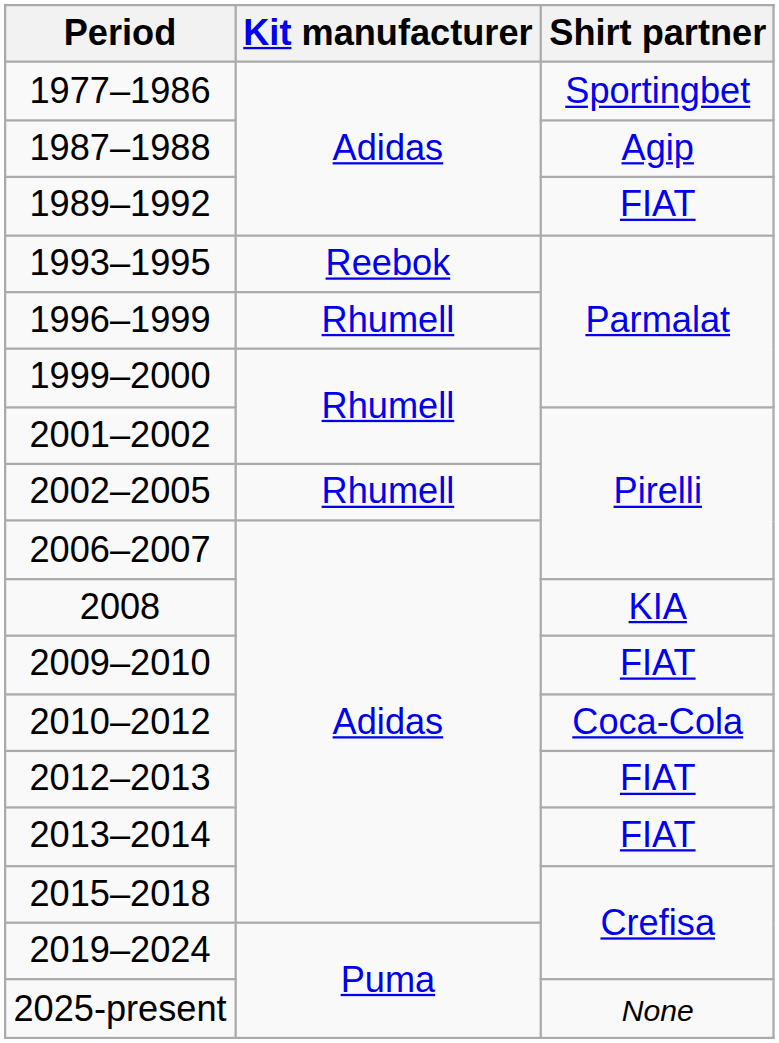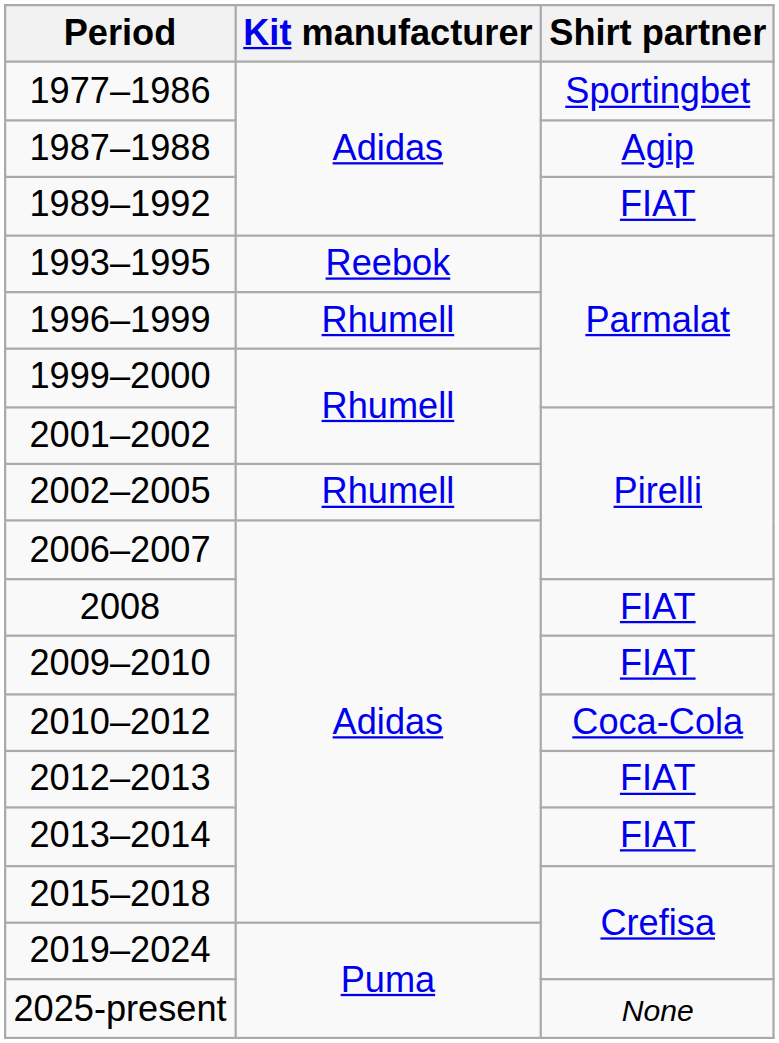2008 | Shirt partner: KIA -> FIAT
